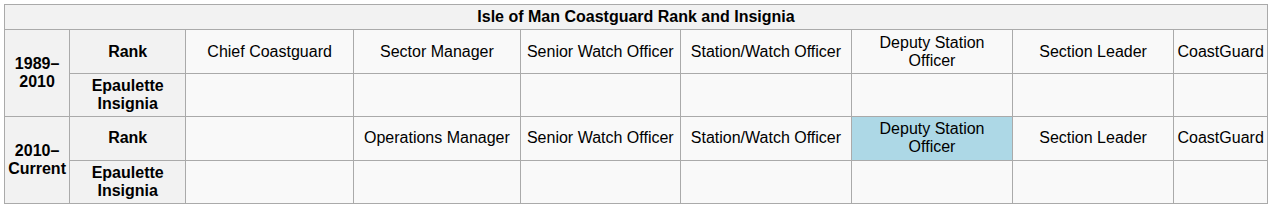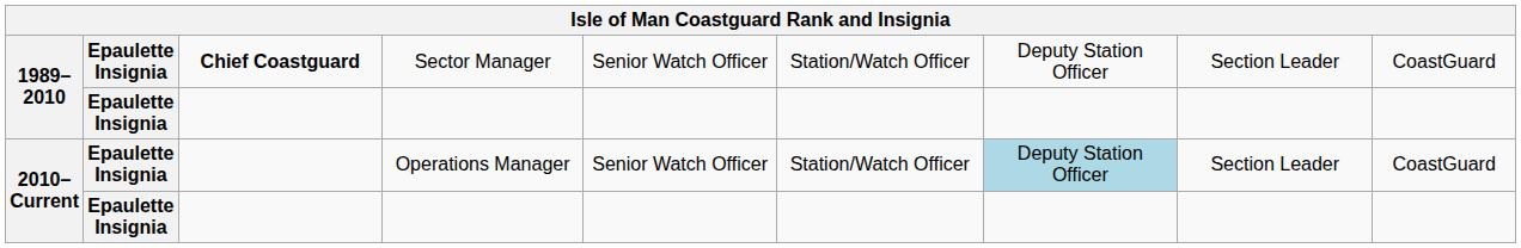Sector Manager | column 2: Rank -> Epaulette Insignia
Sector Manager | column 3: normal -> bold
Operations Manager | column 2: Rank -> Epaulette Insignia
